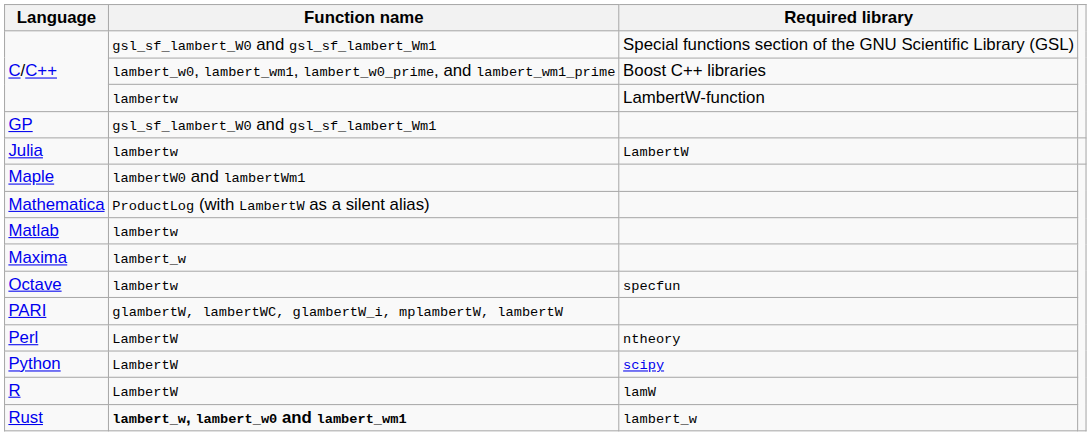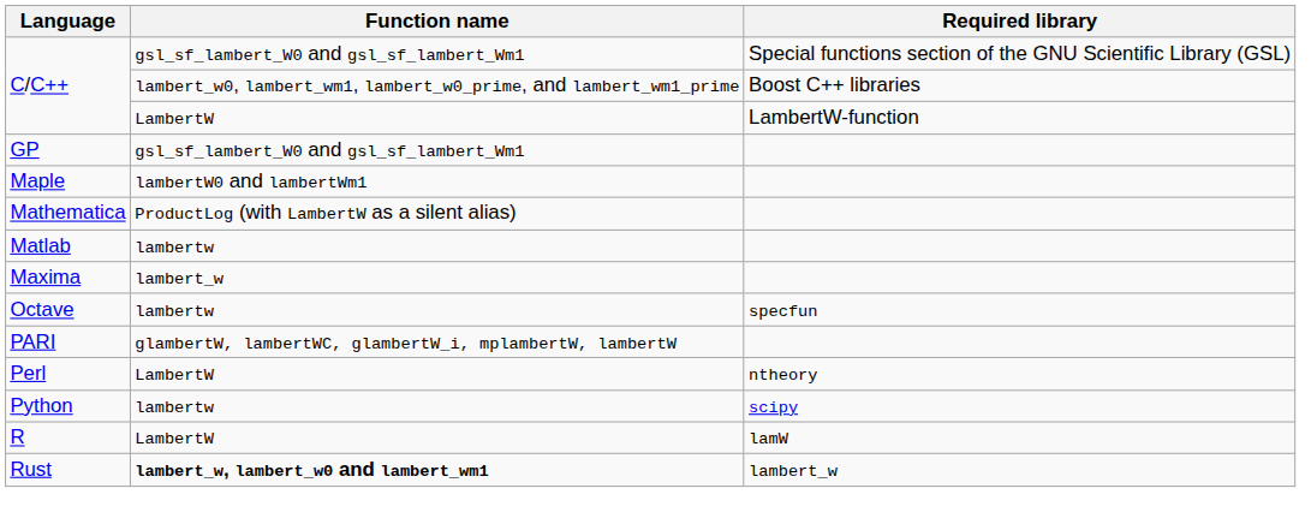C/C++ / LambertW-function | Function name: lambertw -> LambertW
- row: Julia | lambertw | LambertW
Python | Function name: LambertW -> lambertw
